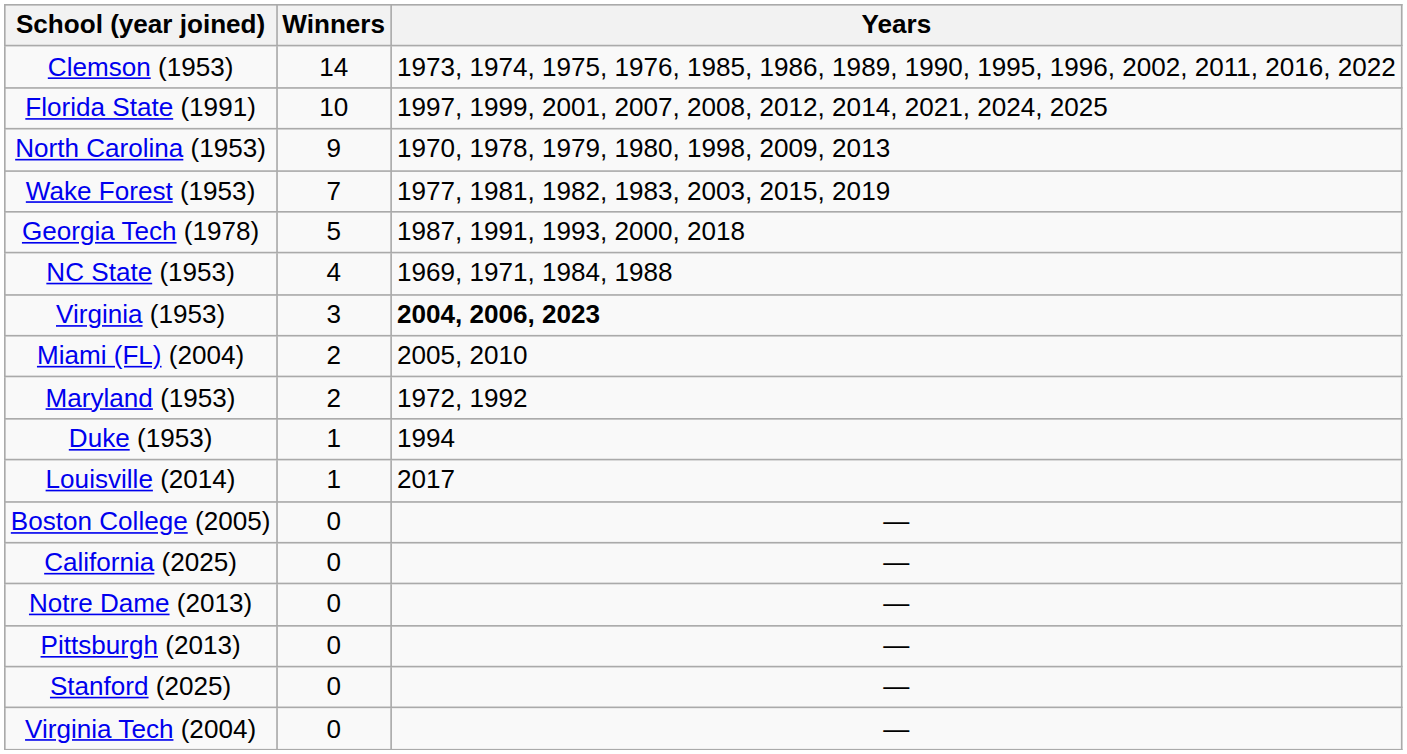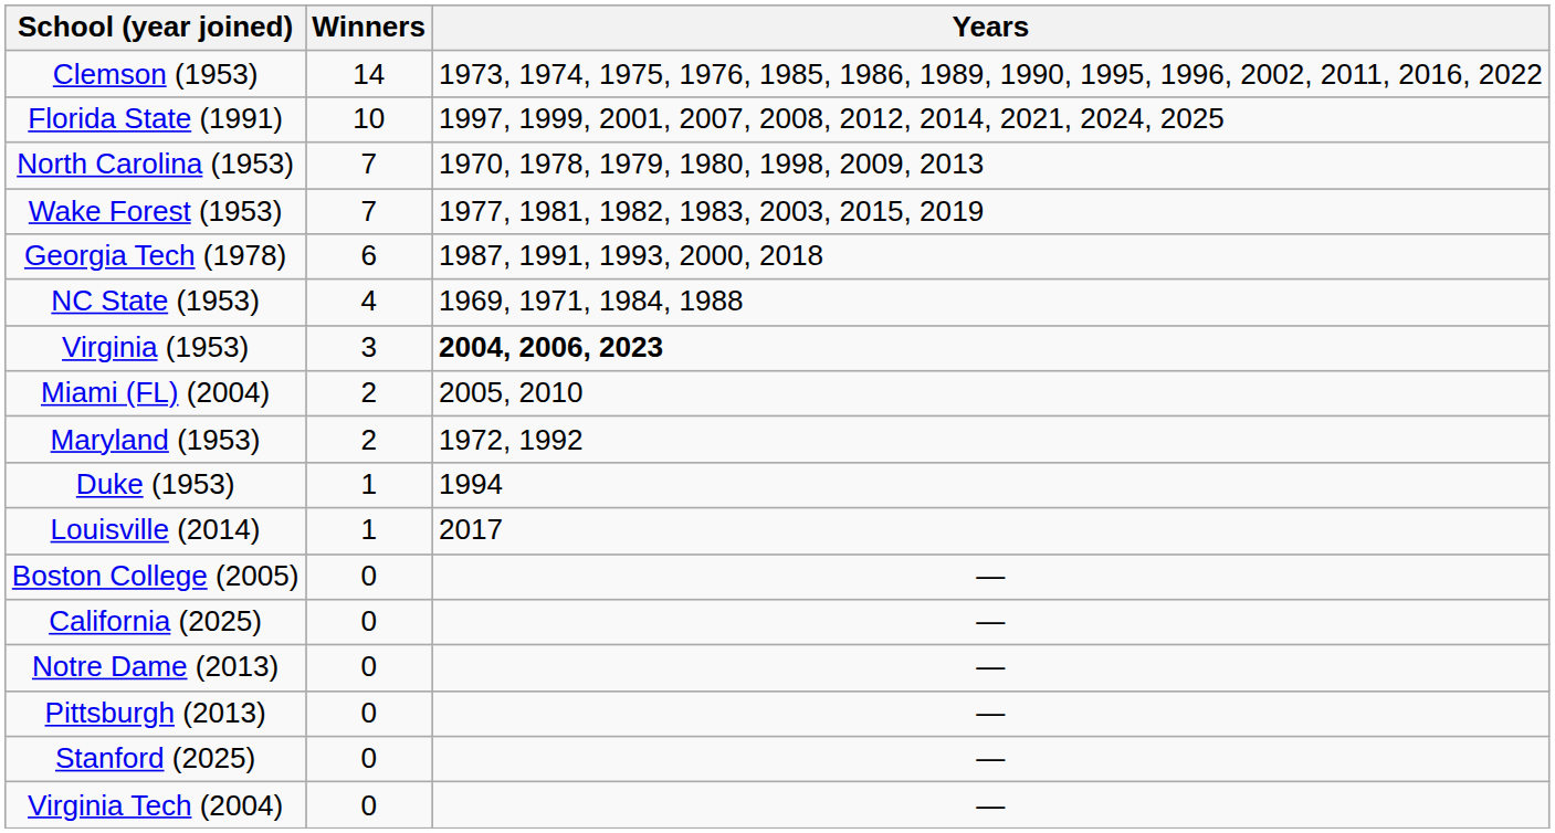North Carolina (1953) | Winners: 9 -> 7
Georgia Tech (1978) | Winners: 5 -> 6
